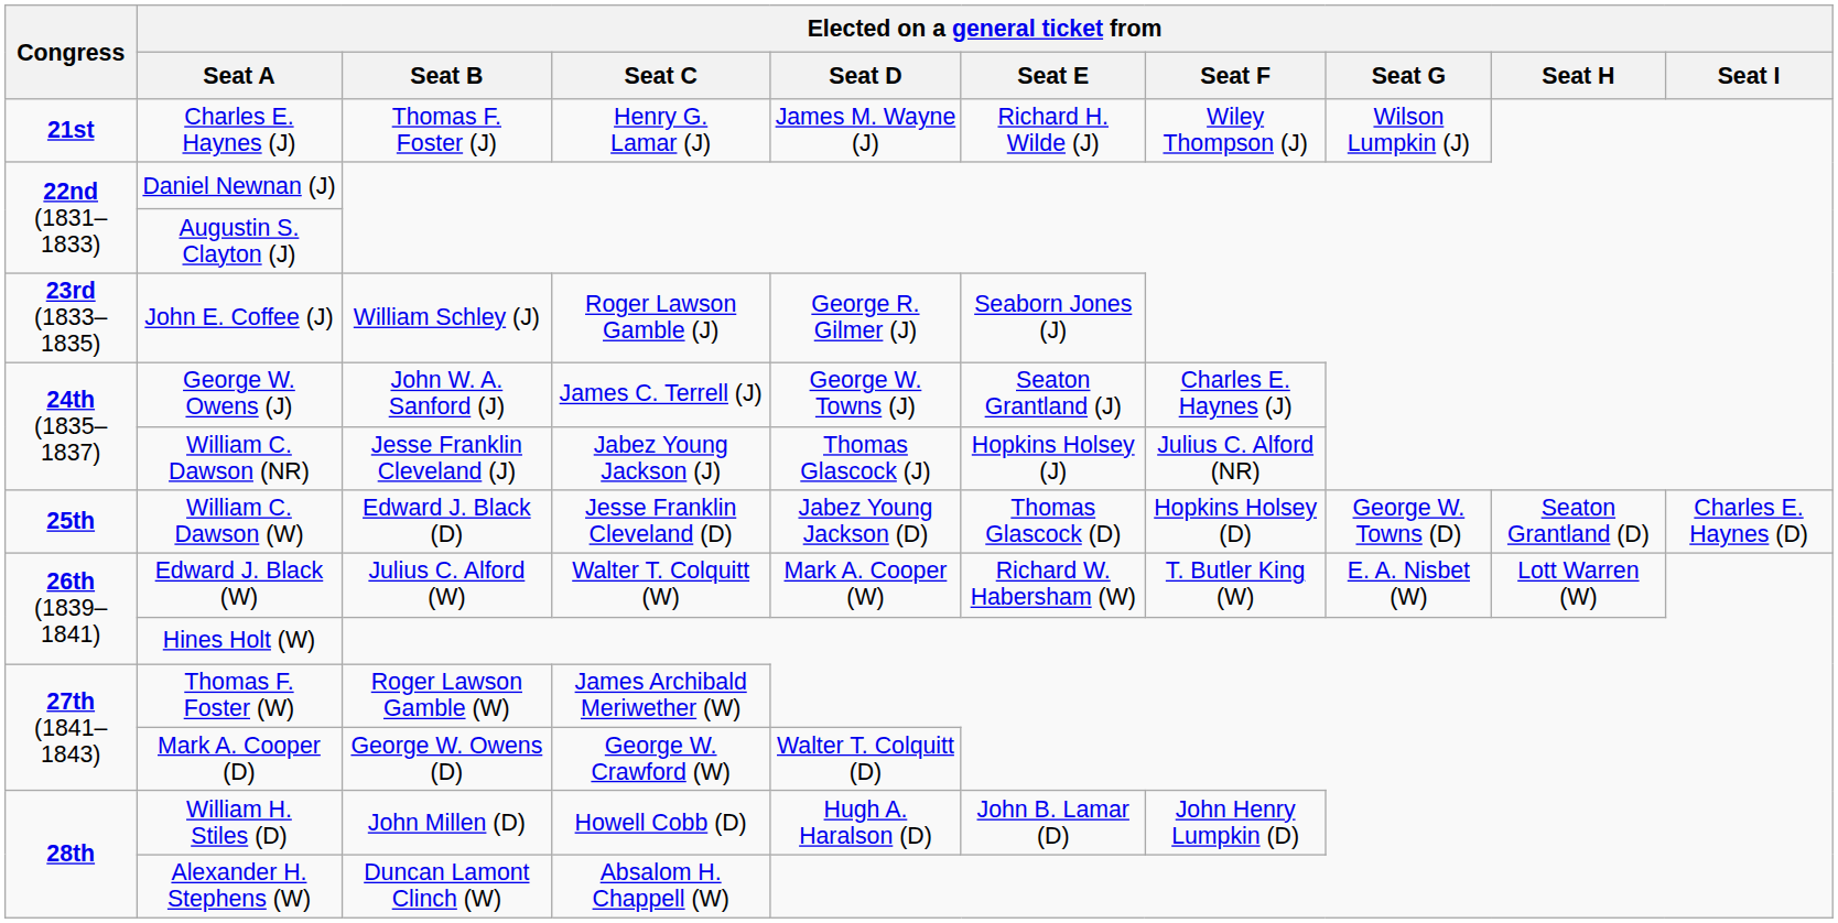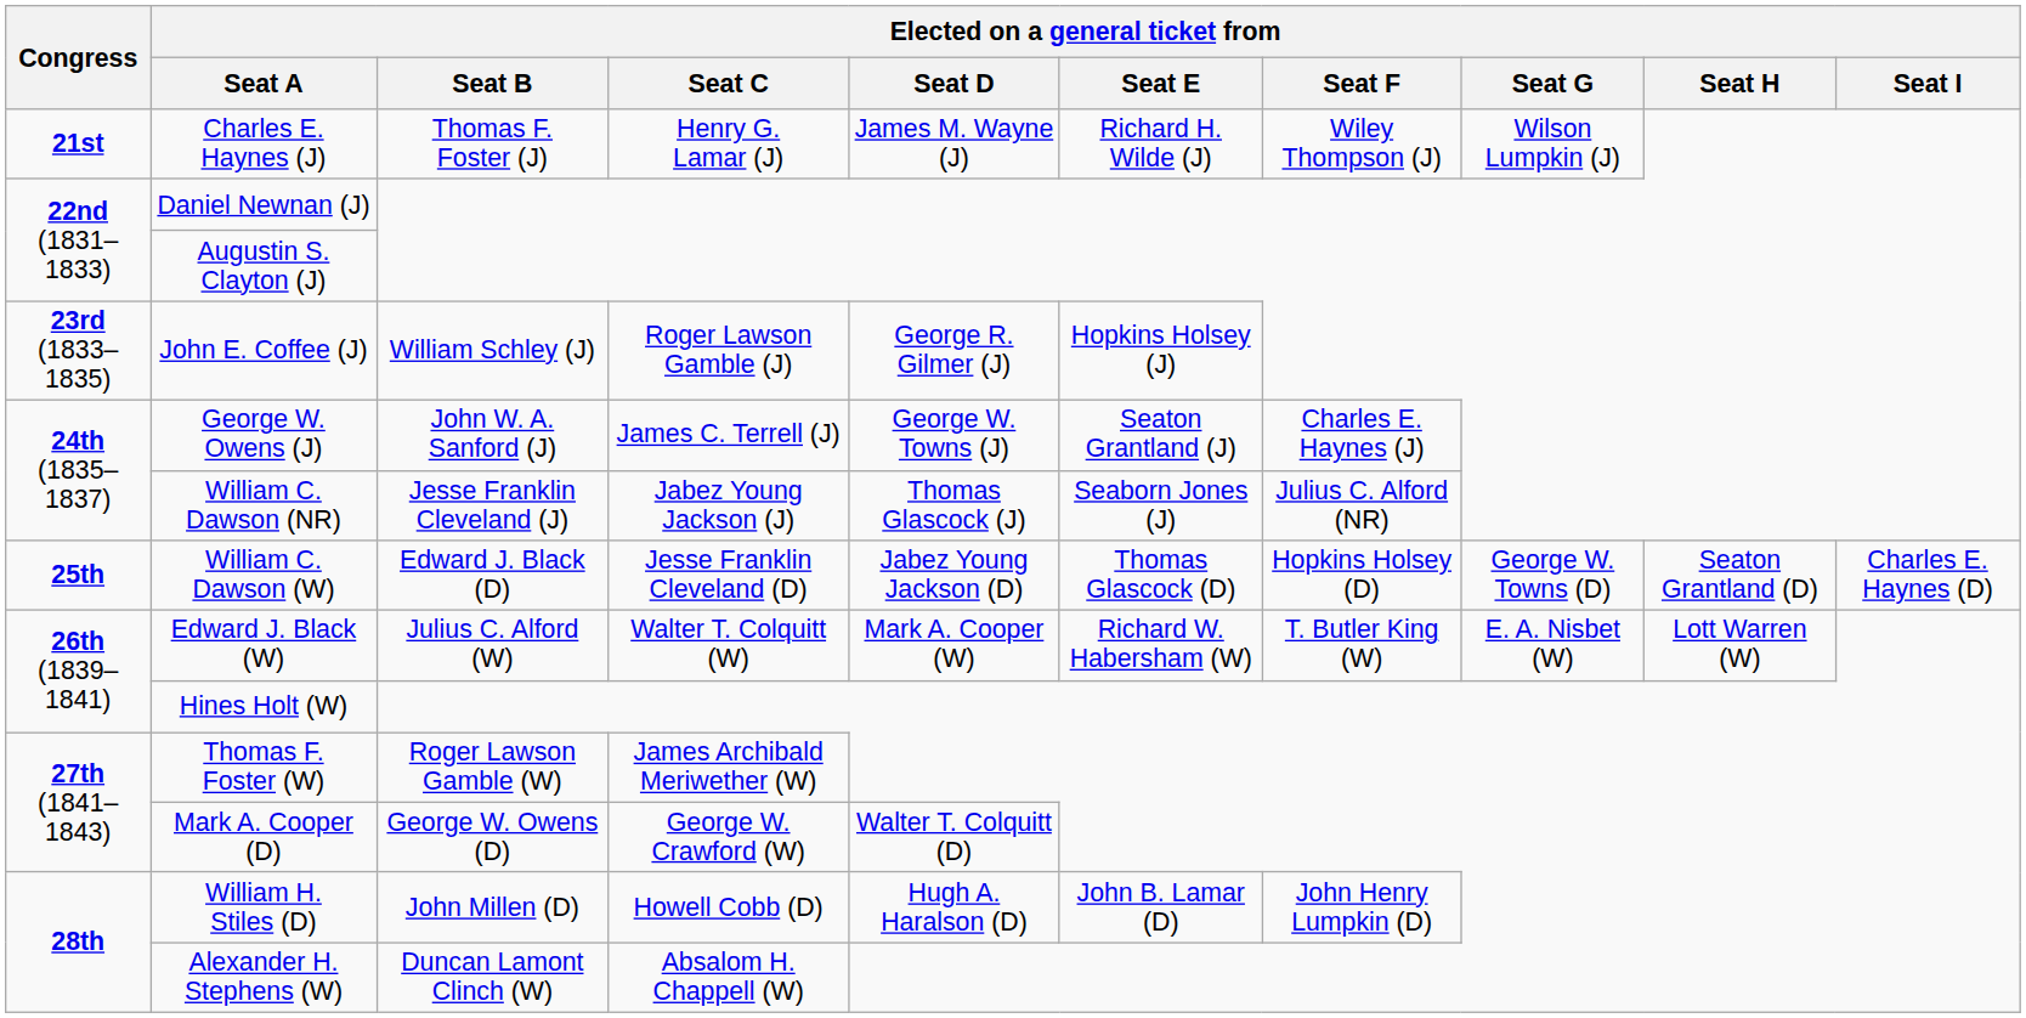John E. Coffee (J) | Elected on a general ticket from / Seat E: Seaborn Jones (J) -> Hopkins Holsey (J)
William C. Dawson (NR) | Elected on a general ticket from / Seat E: Hopkins Holsey (J) -> Seaborn Jones (J)
